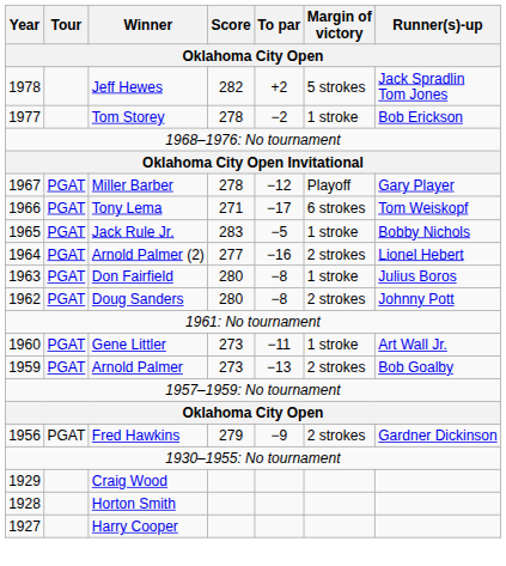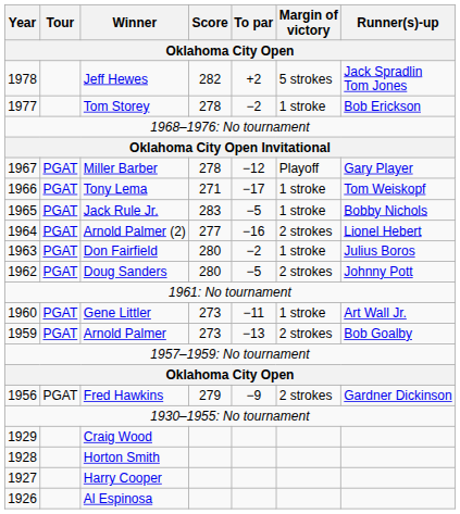Tony Lema | Margin of victory: 6 strokes -> 1 stroke
Don Fairfield | To par: −8 -> −2
Doug Sanders | To par: −8 -> −5
+ row: 1926 | Al Espinosa
